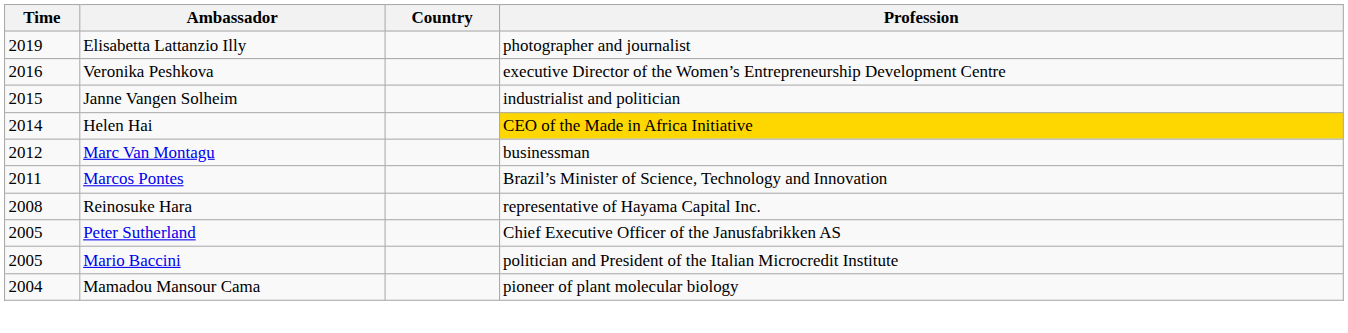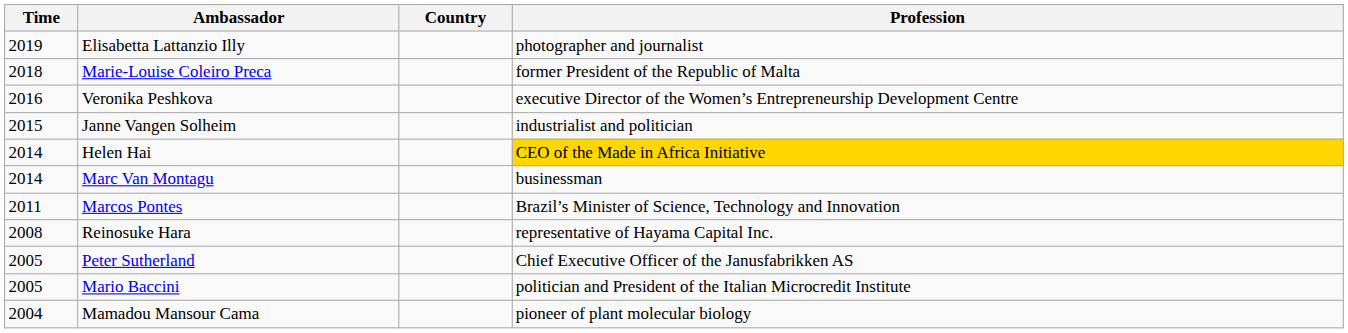+ row: 2018 | Marie-Louise Coleiro Preca | former President of the Republic of Malta
Marc Van Montagu | Time: 2012 -> 2014
